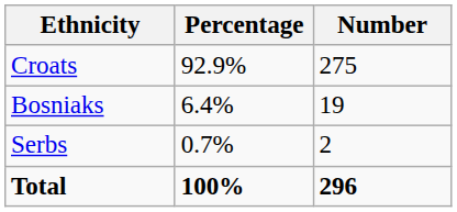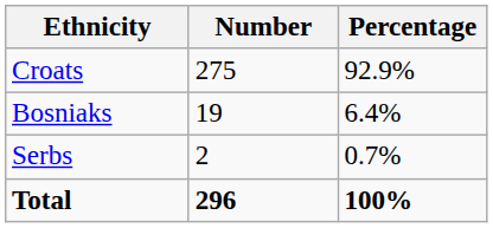columns swapped: Number <-> Percentage
